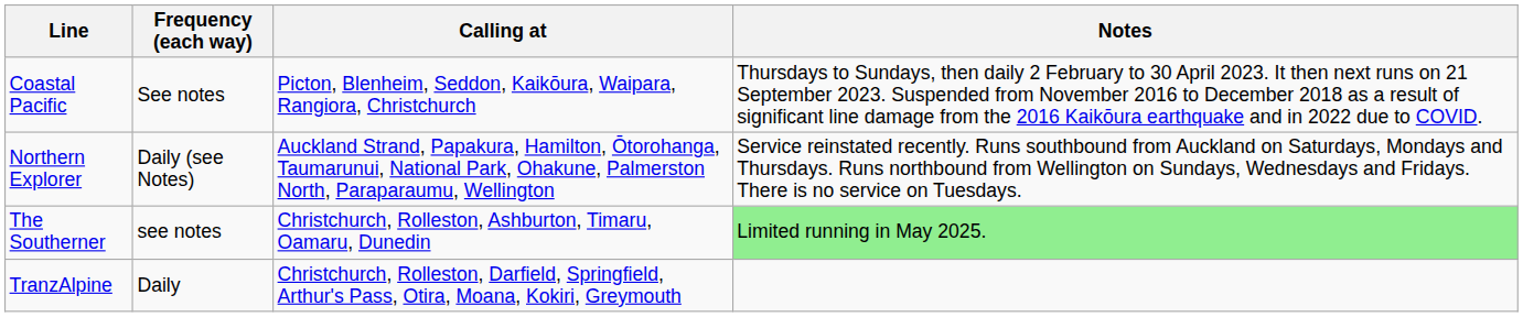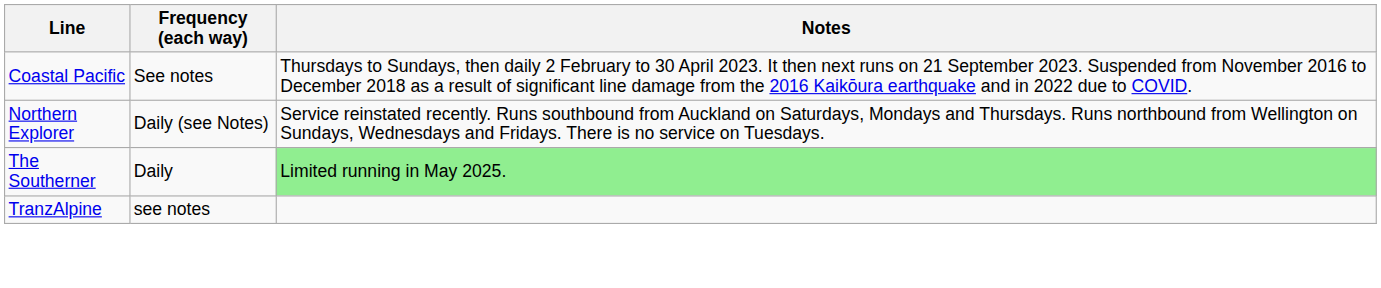- column: Calling at | Picton, Blenheim, Seddon, Kaikōura, Waipara, Rangiora, Christchurch | Auckland Strand, Papakura, Hamilton, Ōtorohanga, Taumarunui, National Park, Ohakune, Palmerston North, Paraparaumu, Wellington | Christchurch, Rolleston, Ashburton, Timaru, Oamaru, Dunedin | Christchurch, Rolleston, Darfield, Springfield, Arthur's Pass, Otira, Moana, Kokiri, Greymouth
The Southerner | Frequency (each way): see notes -> Daily
TranzAlpine | Frequency (each way): Daily -> see notes
